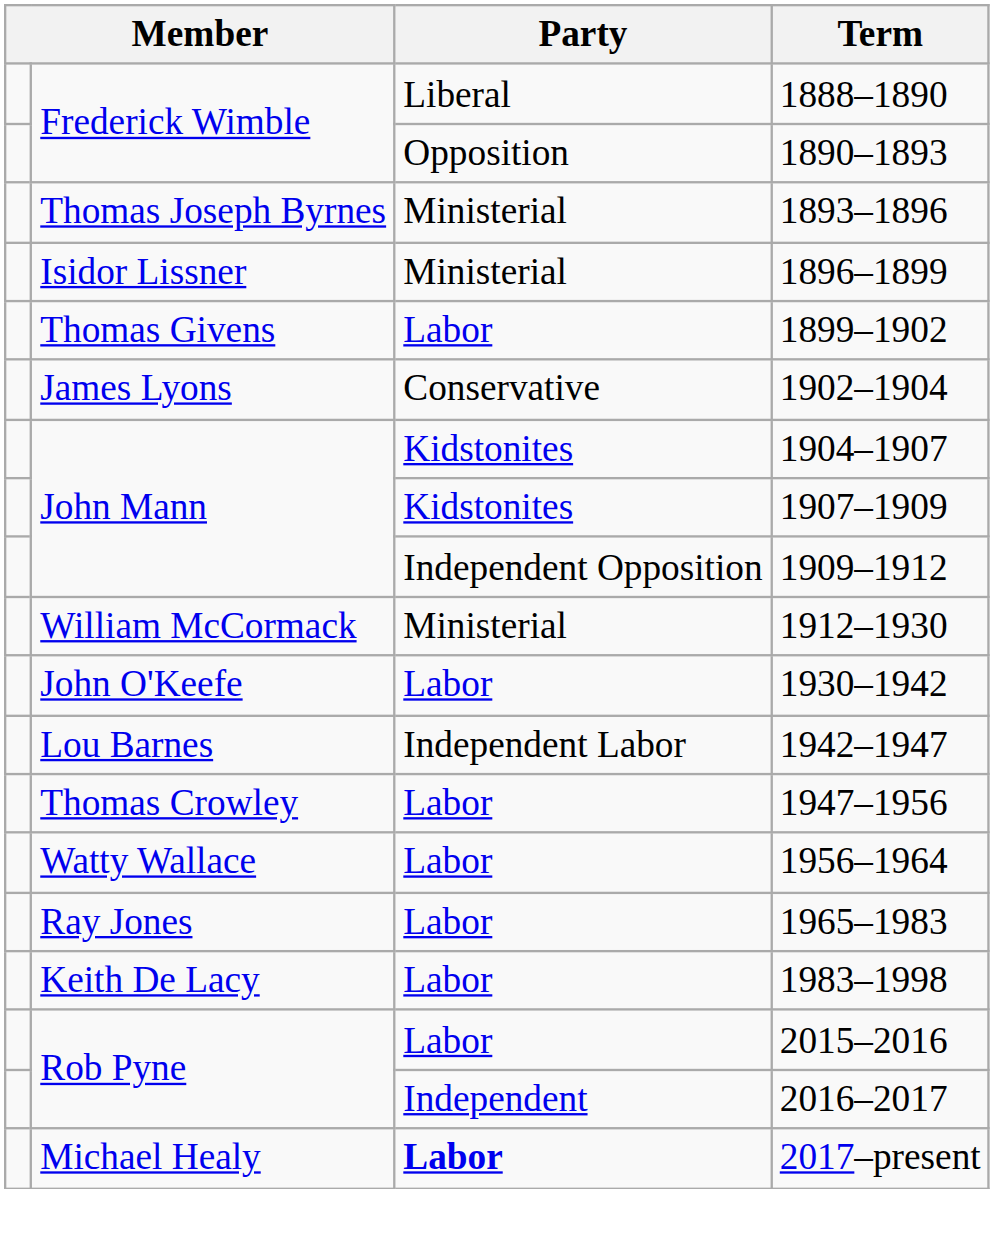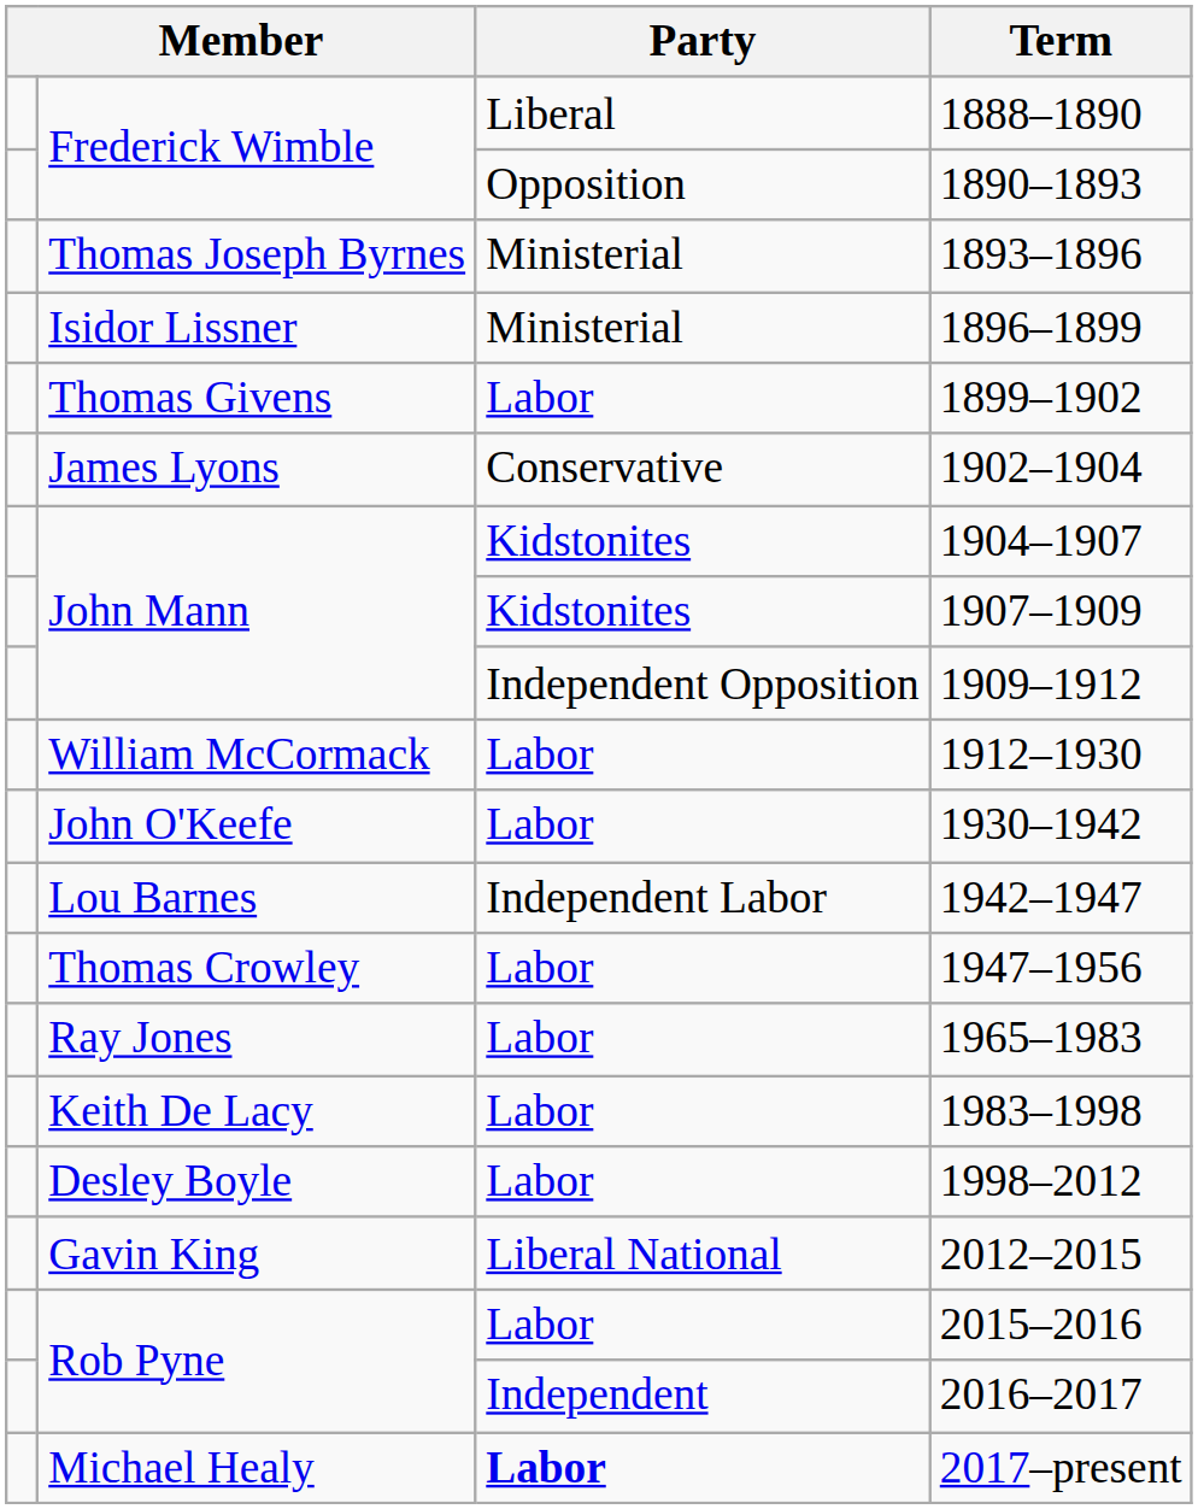1912–1930 | Party: Ministerial -> Labor
- row: Watty Wallace | Labor | 1956–1964
+ row: Desley Boyle | Labor | 1998–2012
+ row: Gavin King | Liberal National | 2012–2015
